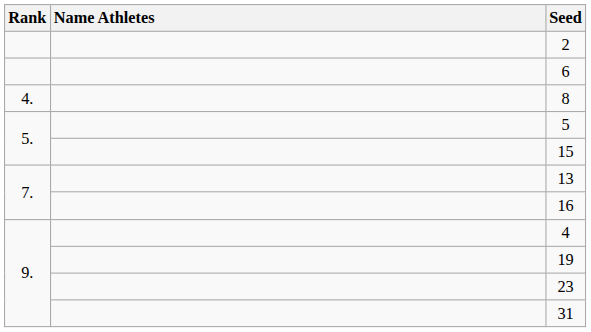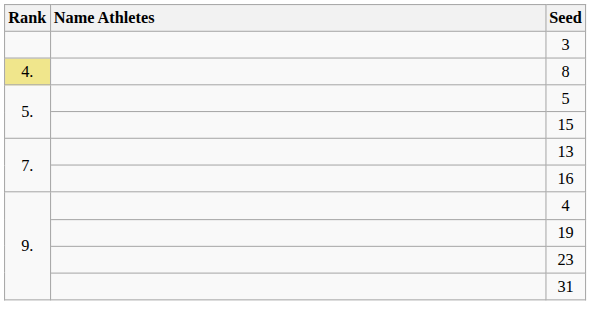- row: 2
- row: 6
+ row: 3
8 | Rank: no background -> khaki background
